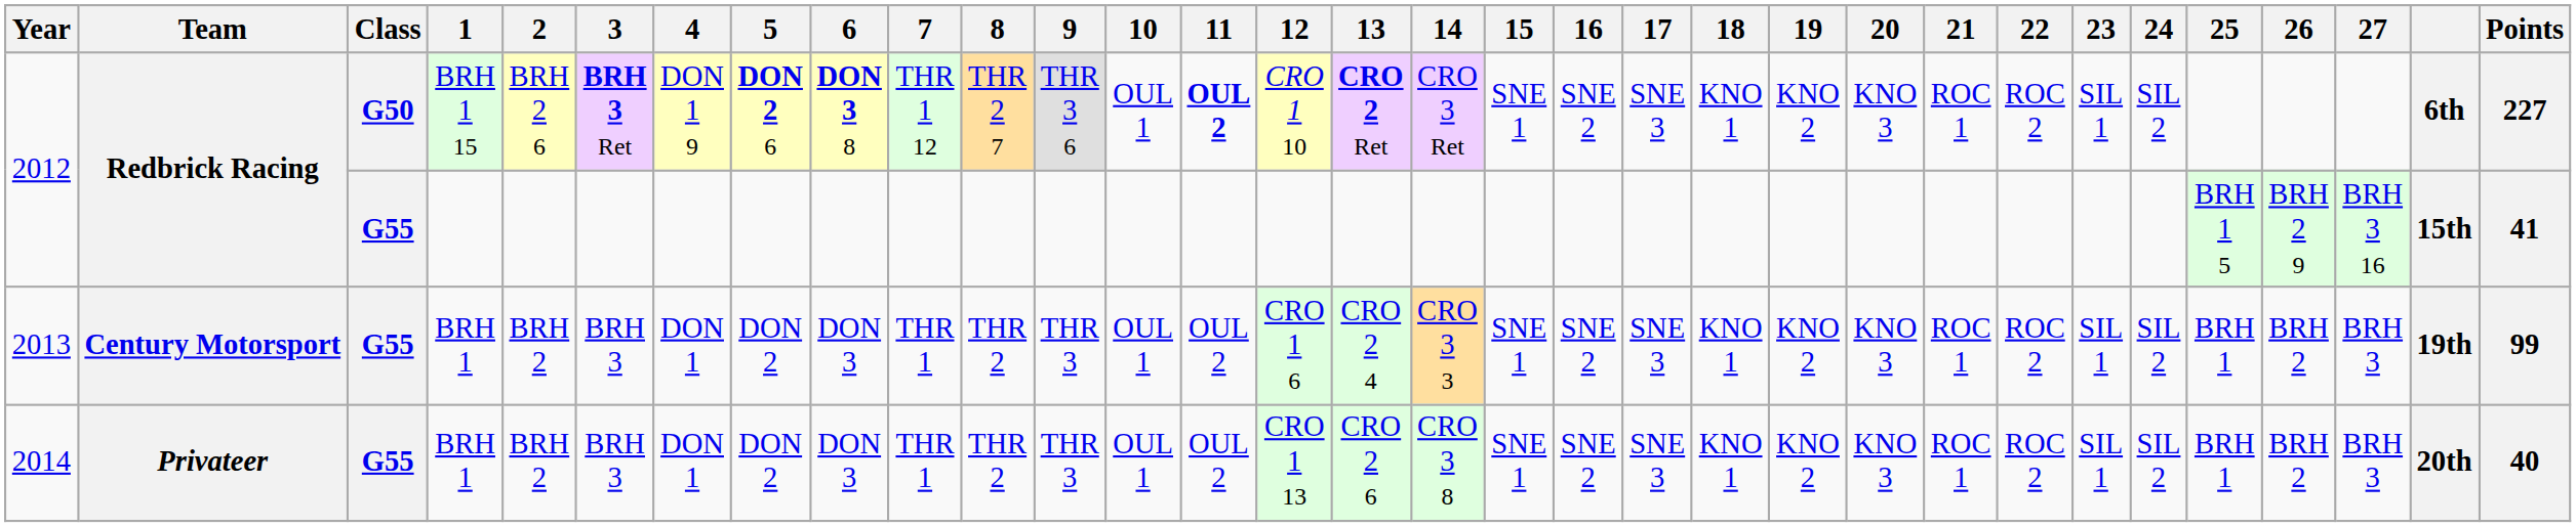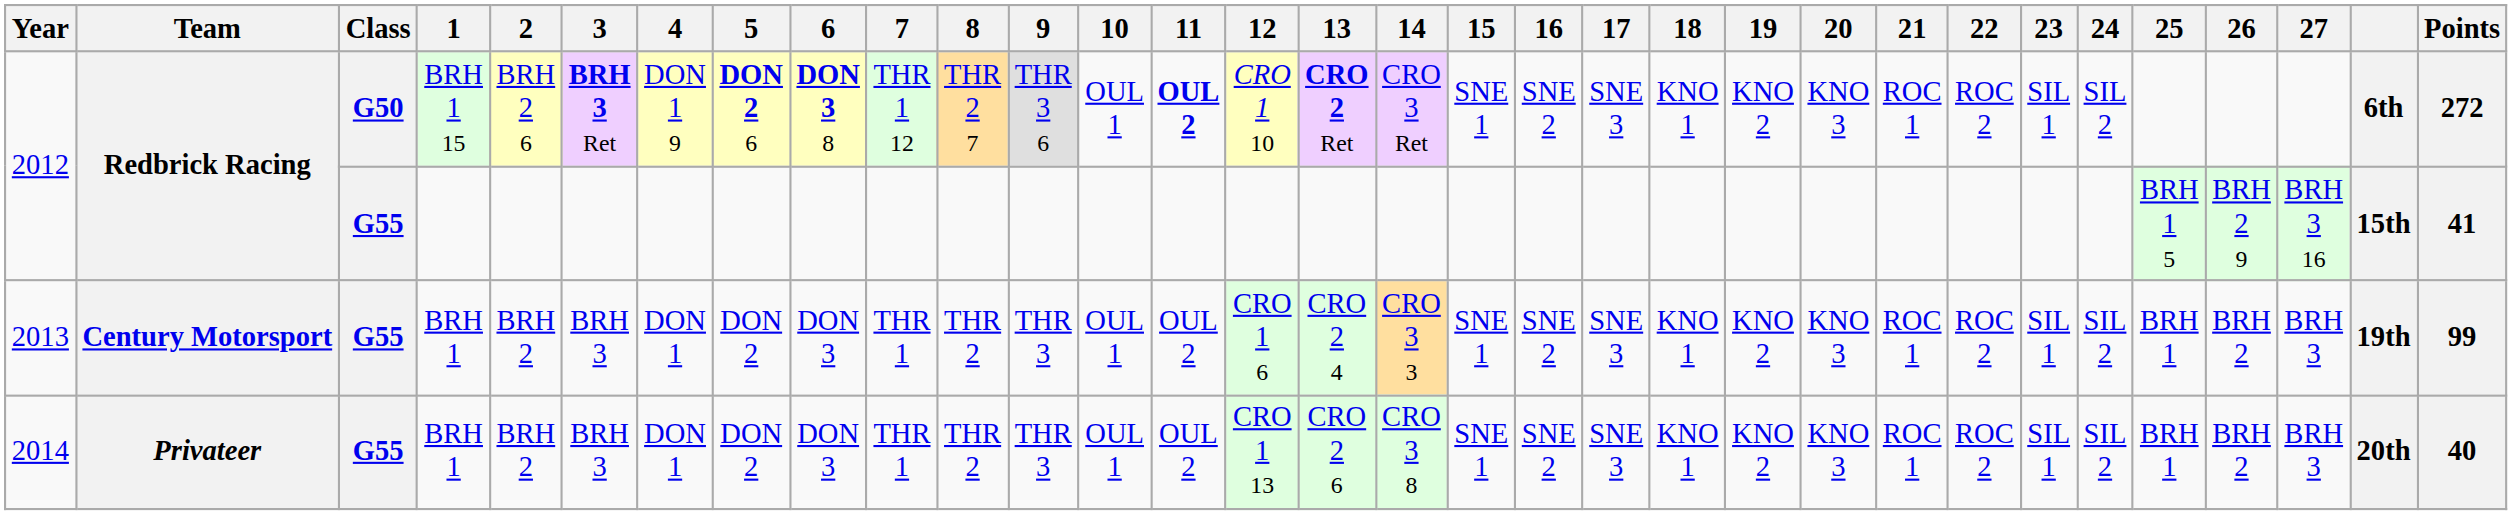2012 / BRH 1 15 | Points: 227 -> 272
